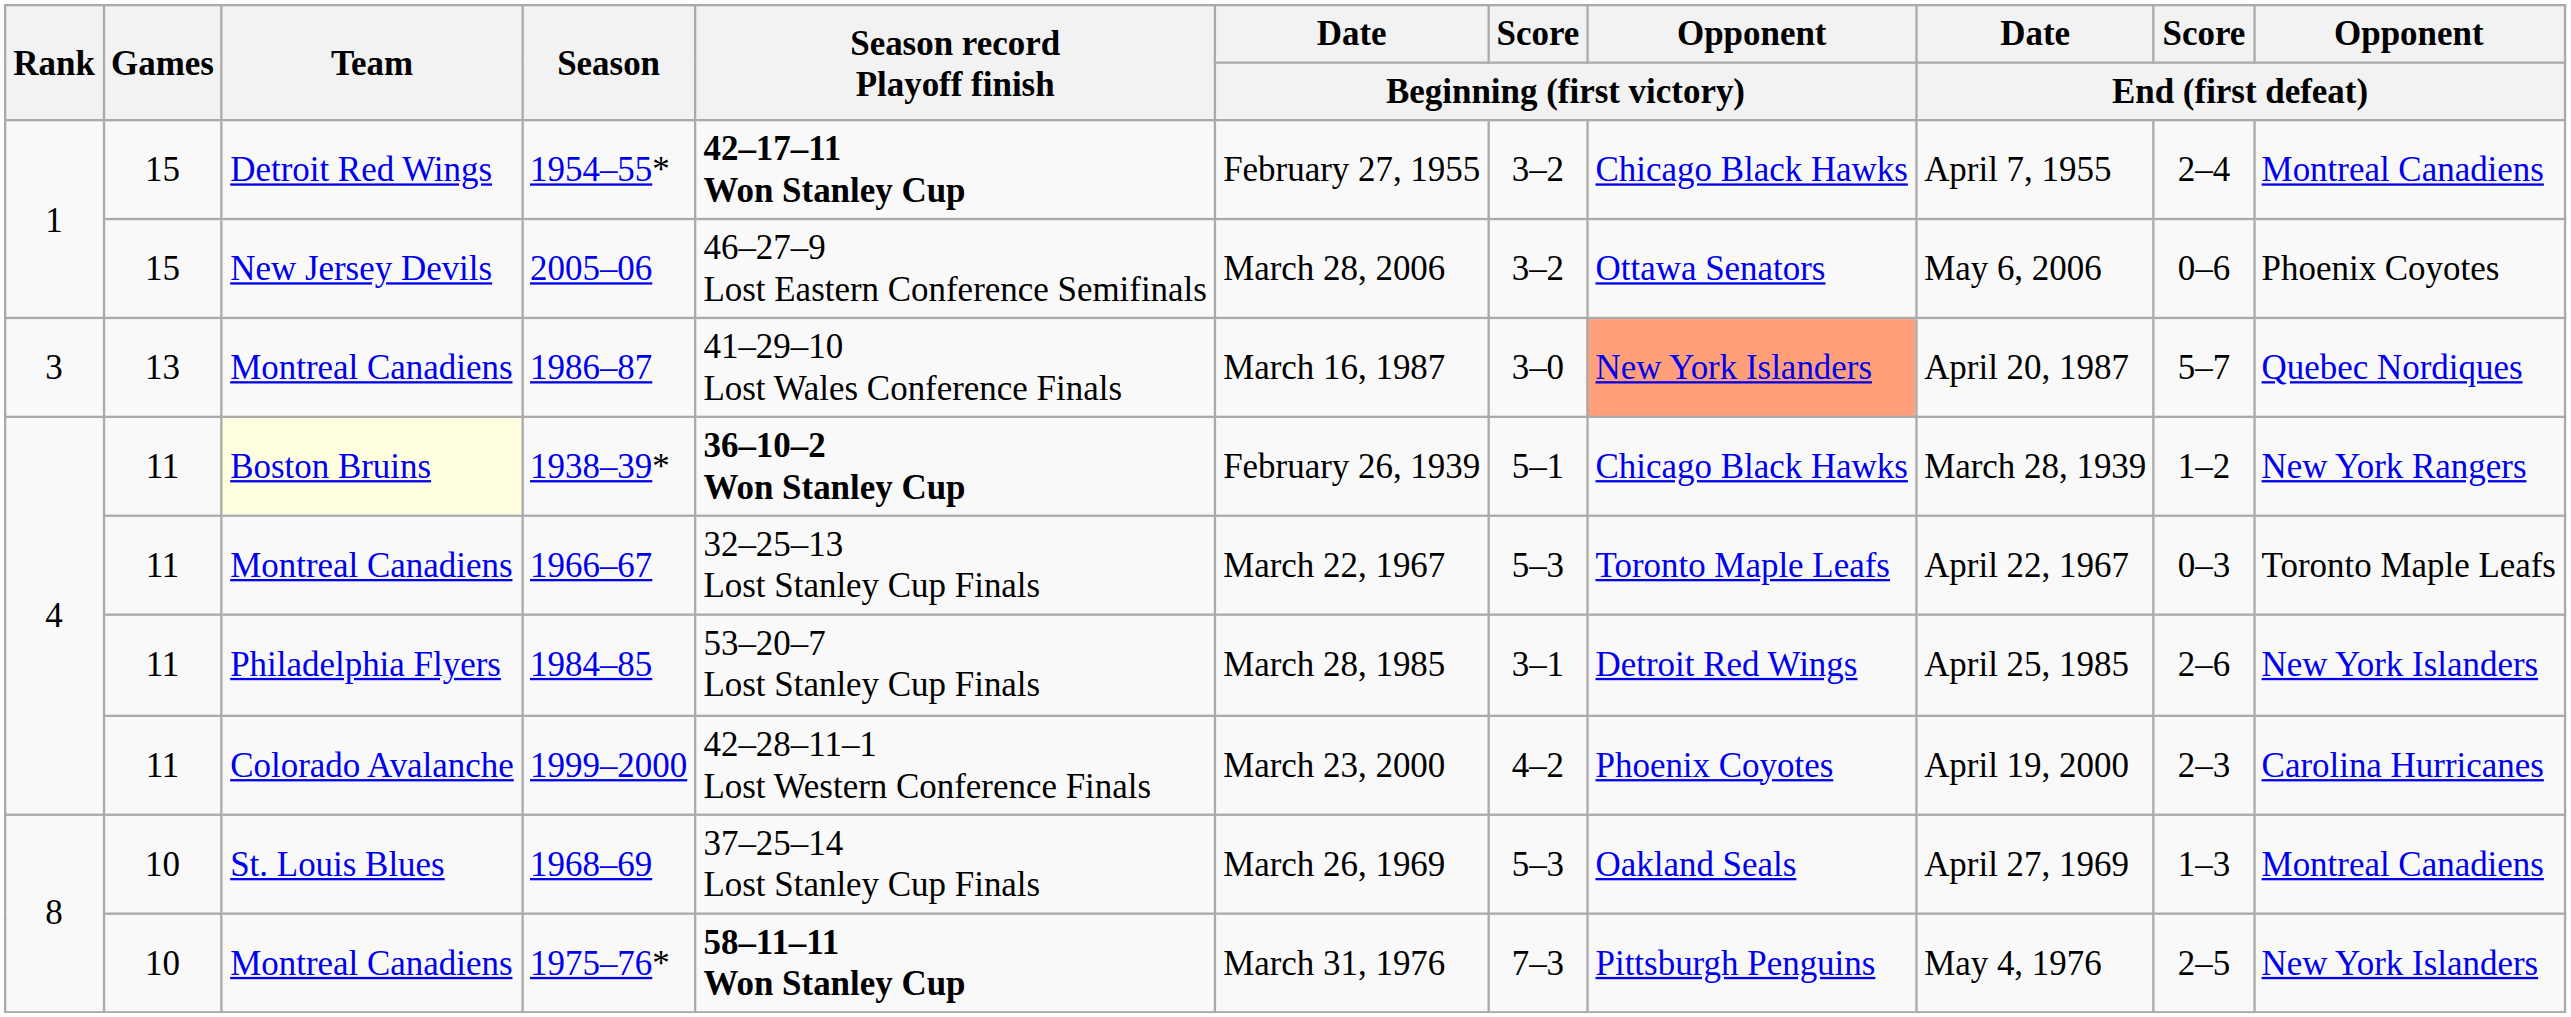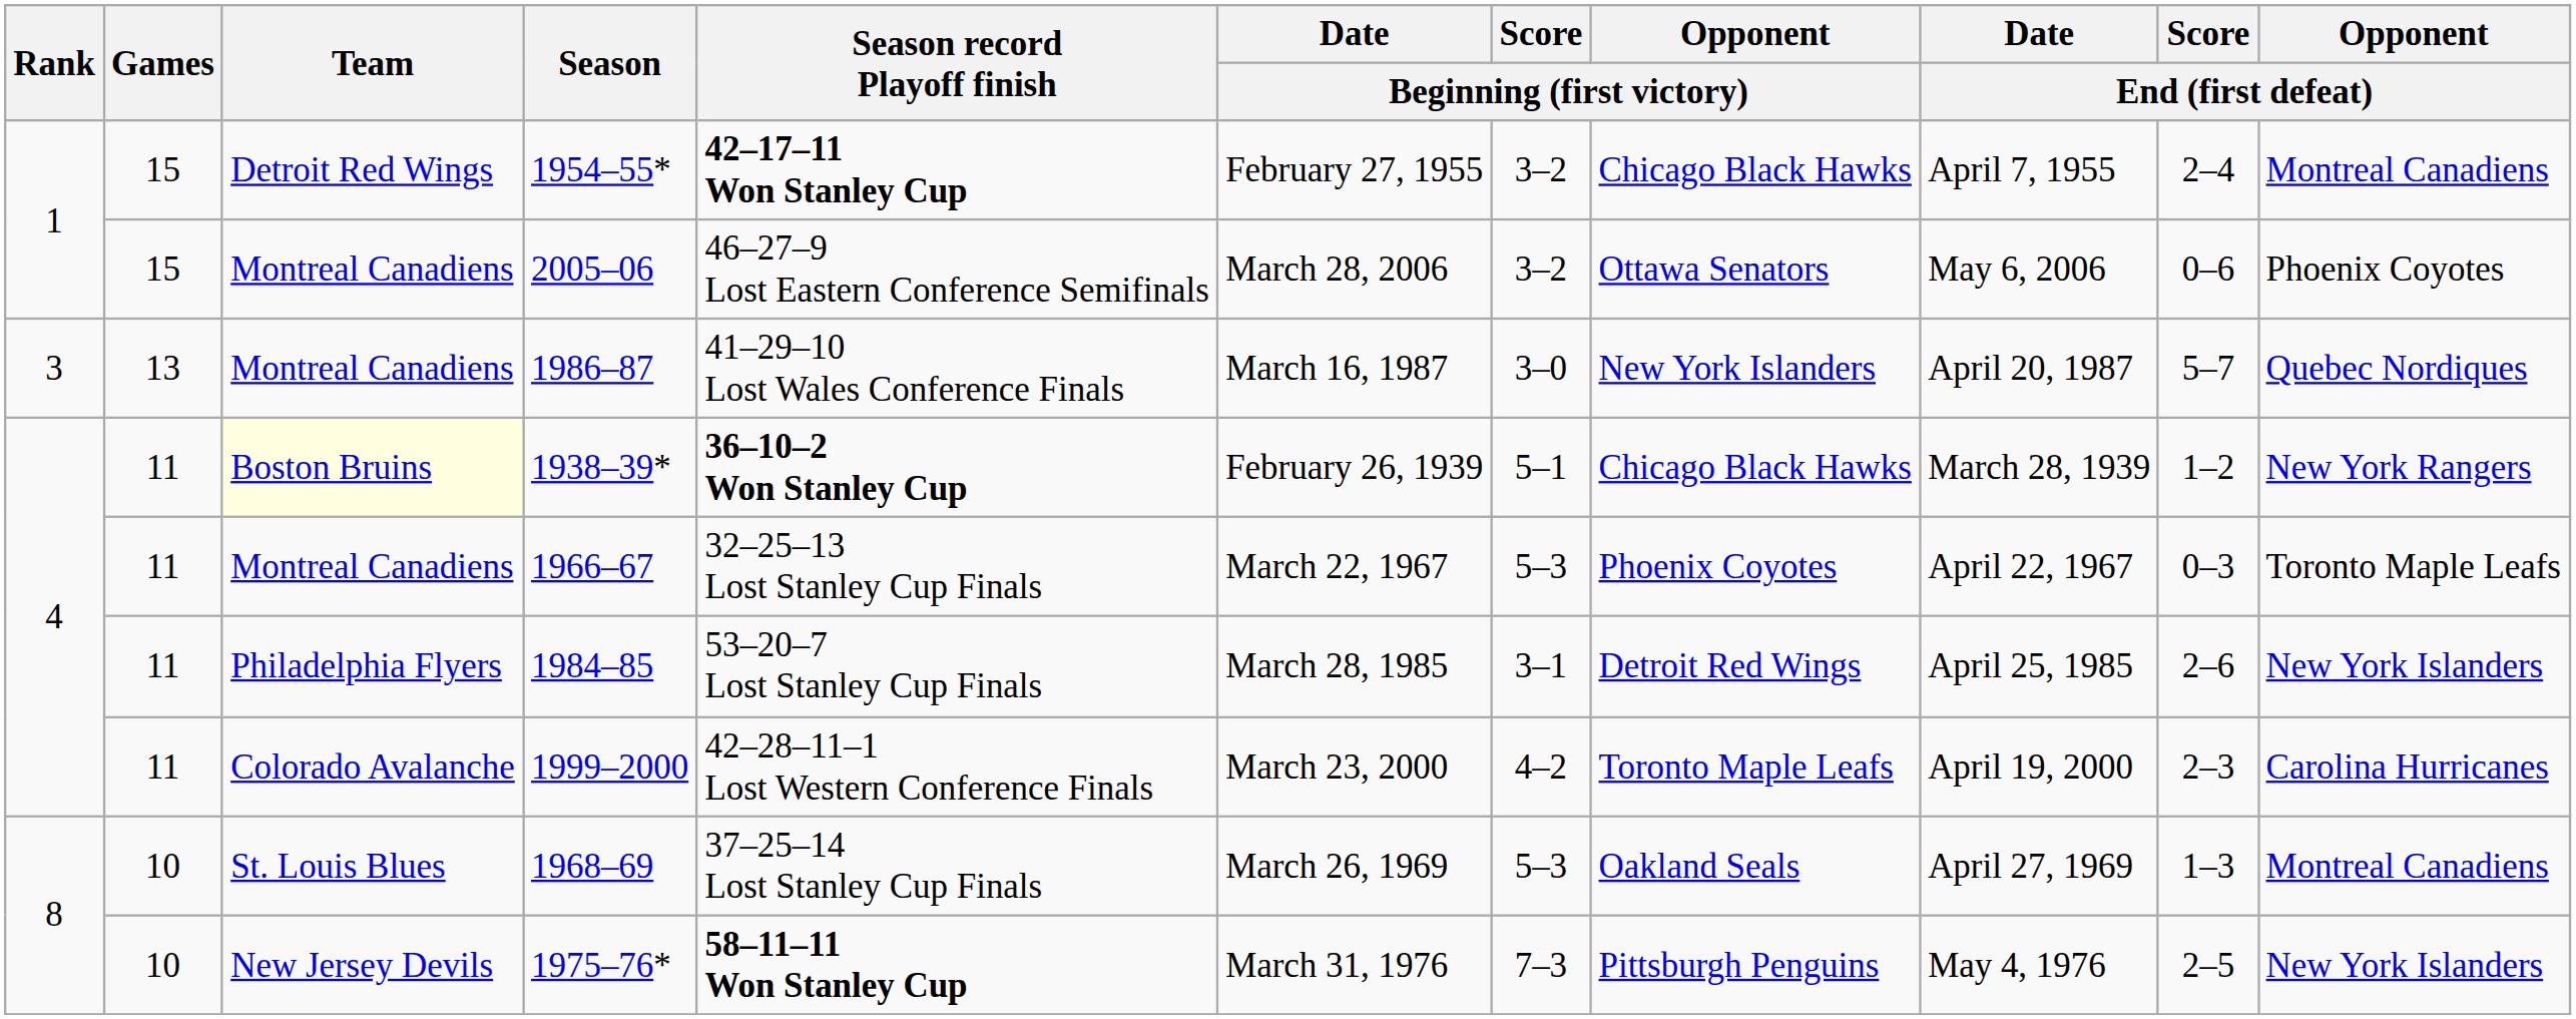2005–06 | Team: New Jersey Devils -> Montreal Canadiens
1986–87 | Opponent / Beginning (first victory): lightsalmon background -> no background
1966–67 | Opponent / Beginning (first victory): Toronto Maple Leafs -> Phoenix Coyotes
1999–2000 | Opponent / Beginning (first victory): Phoenix Coyotes -> Toronto Maple Leafs
1975–76* | Team: Montreal Canadiens -> New Jersey Devils
